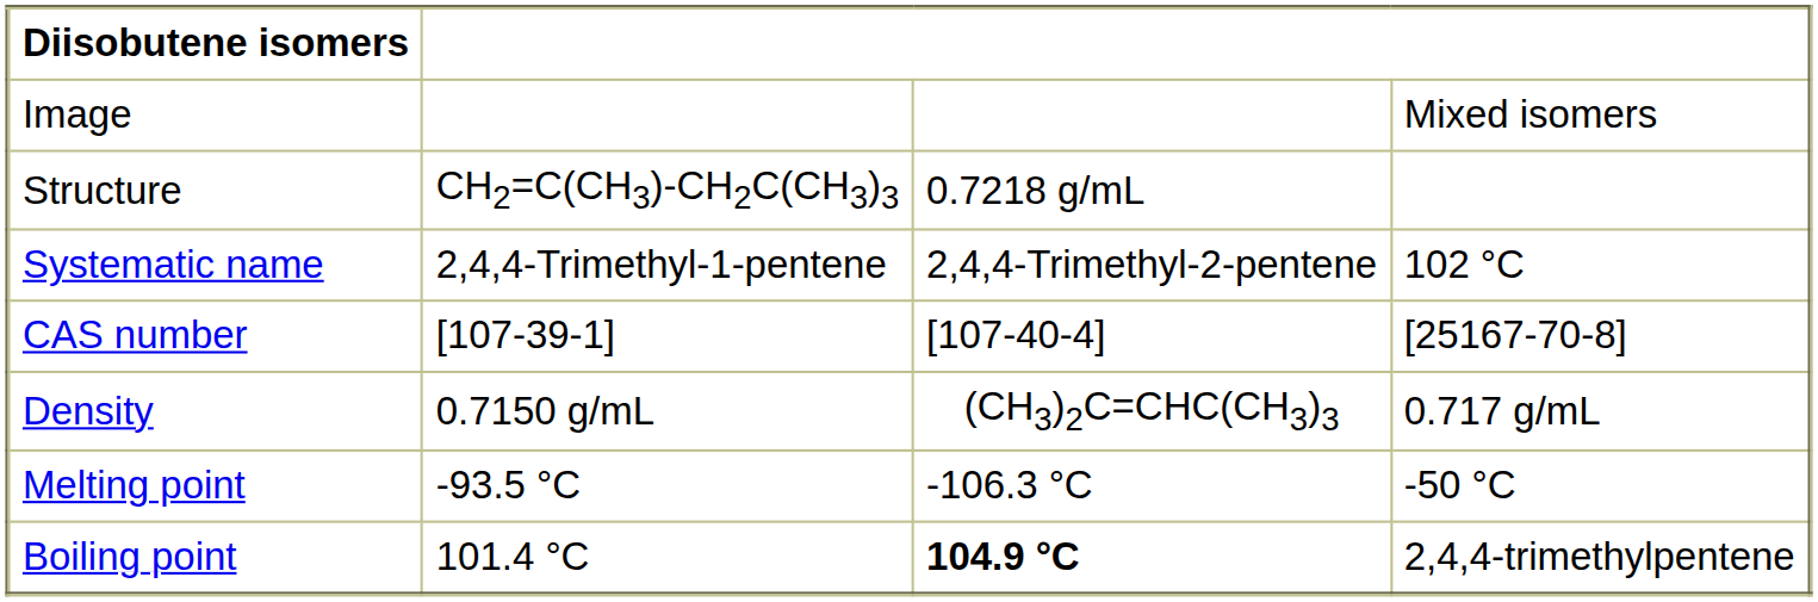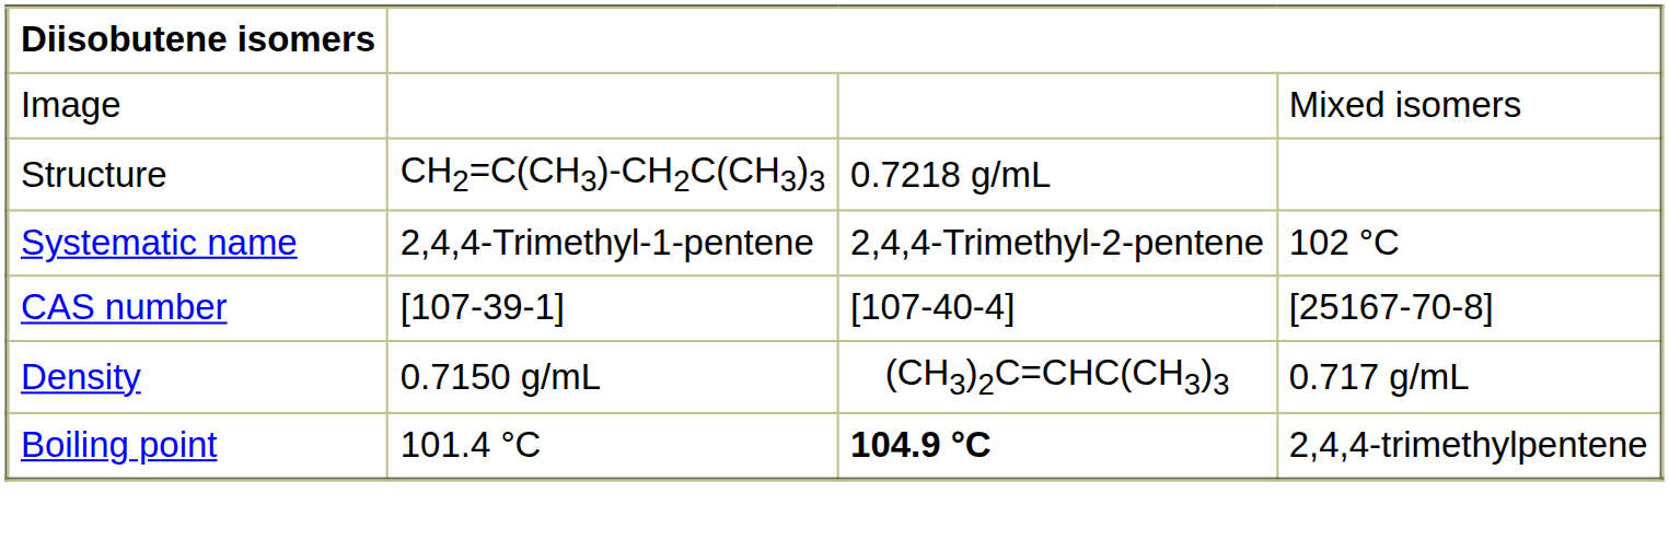- row: Melting point | -93.5 °C | -106.3 °C | -50 °C
